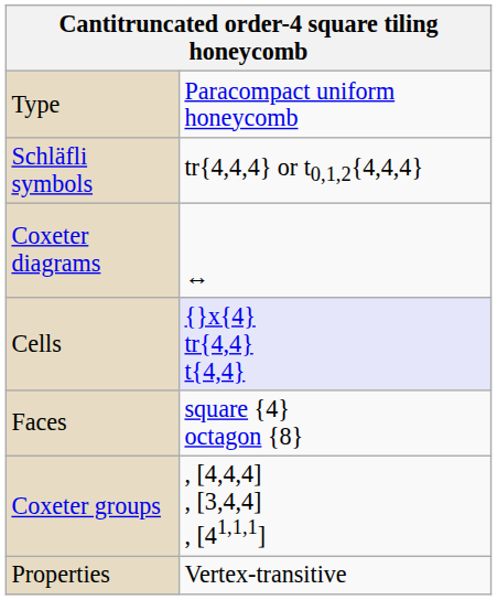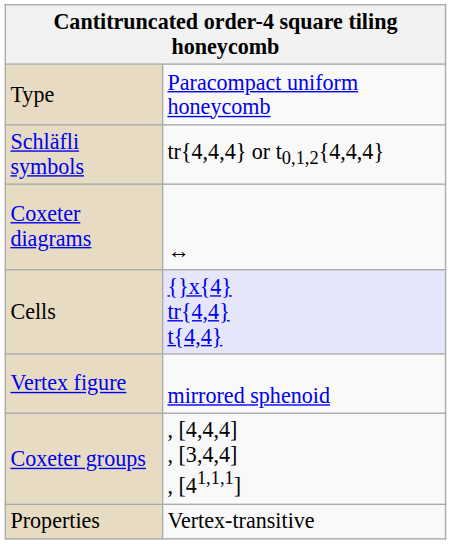- row: Faces | square {4} octagon {8}
+ row: Vertex figure | mirrored sphenoid
